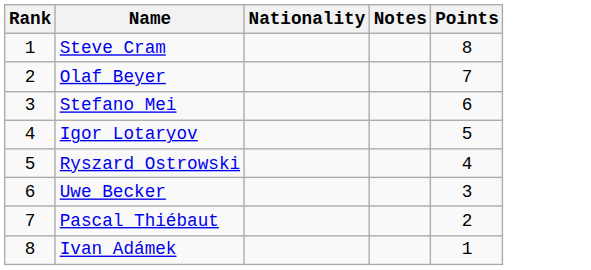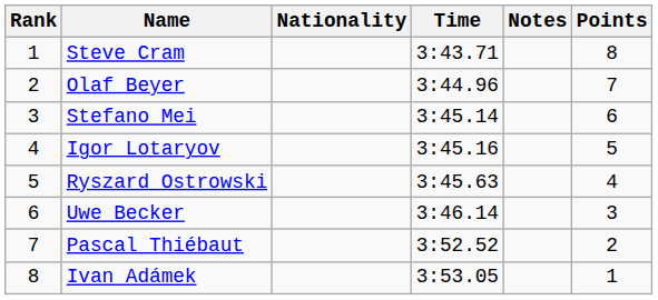+ column: Time | 3:43.71 | 3:44.96 | 3:45.14 | 3:45.16 | 3:45.63 | 3:46.14 | 3:52.52 | 3:53.05
